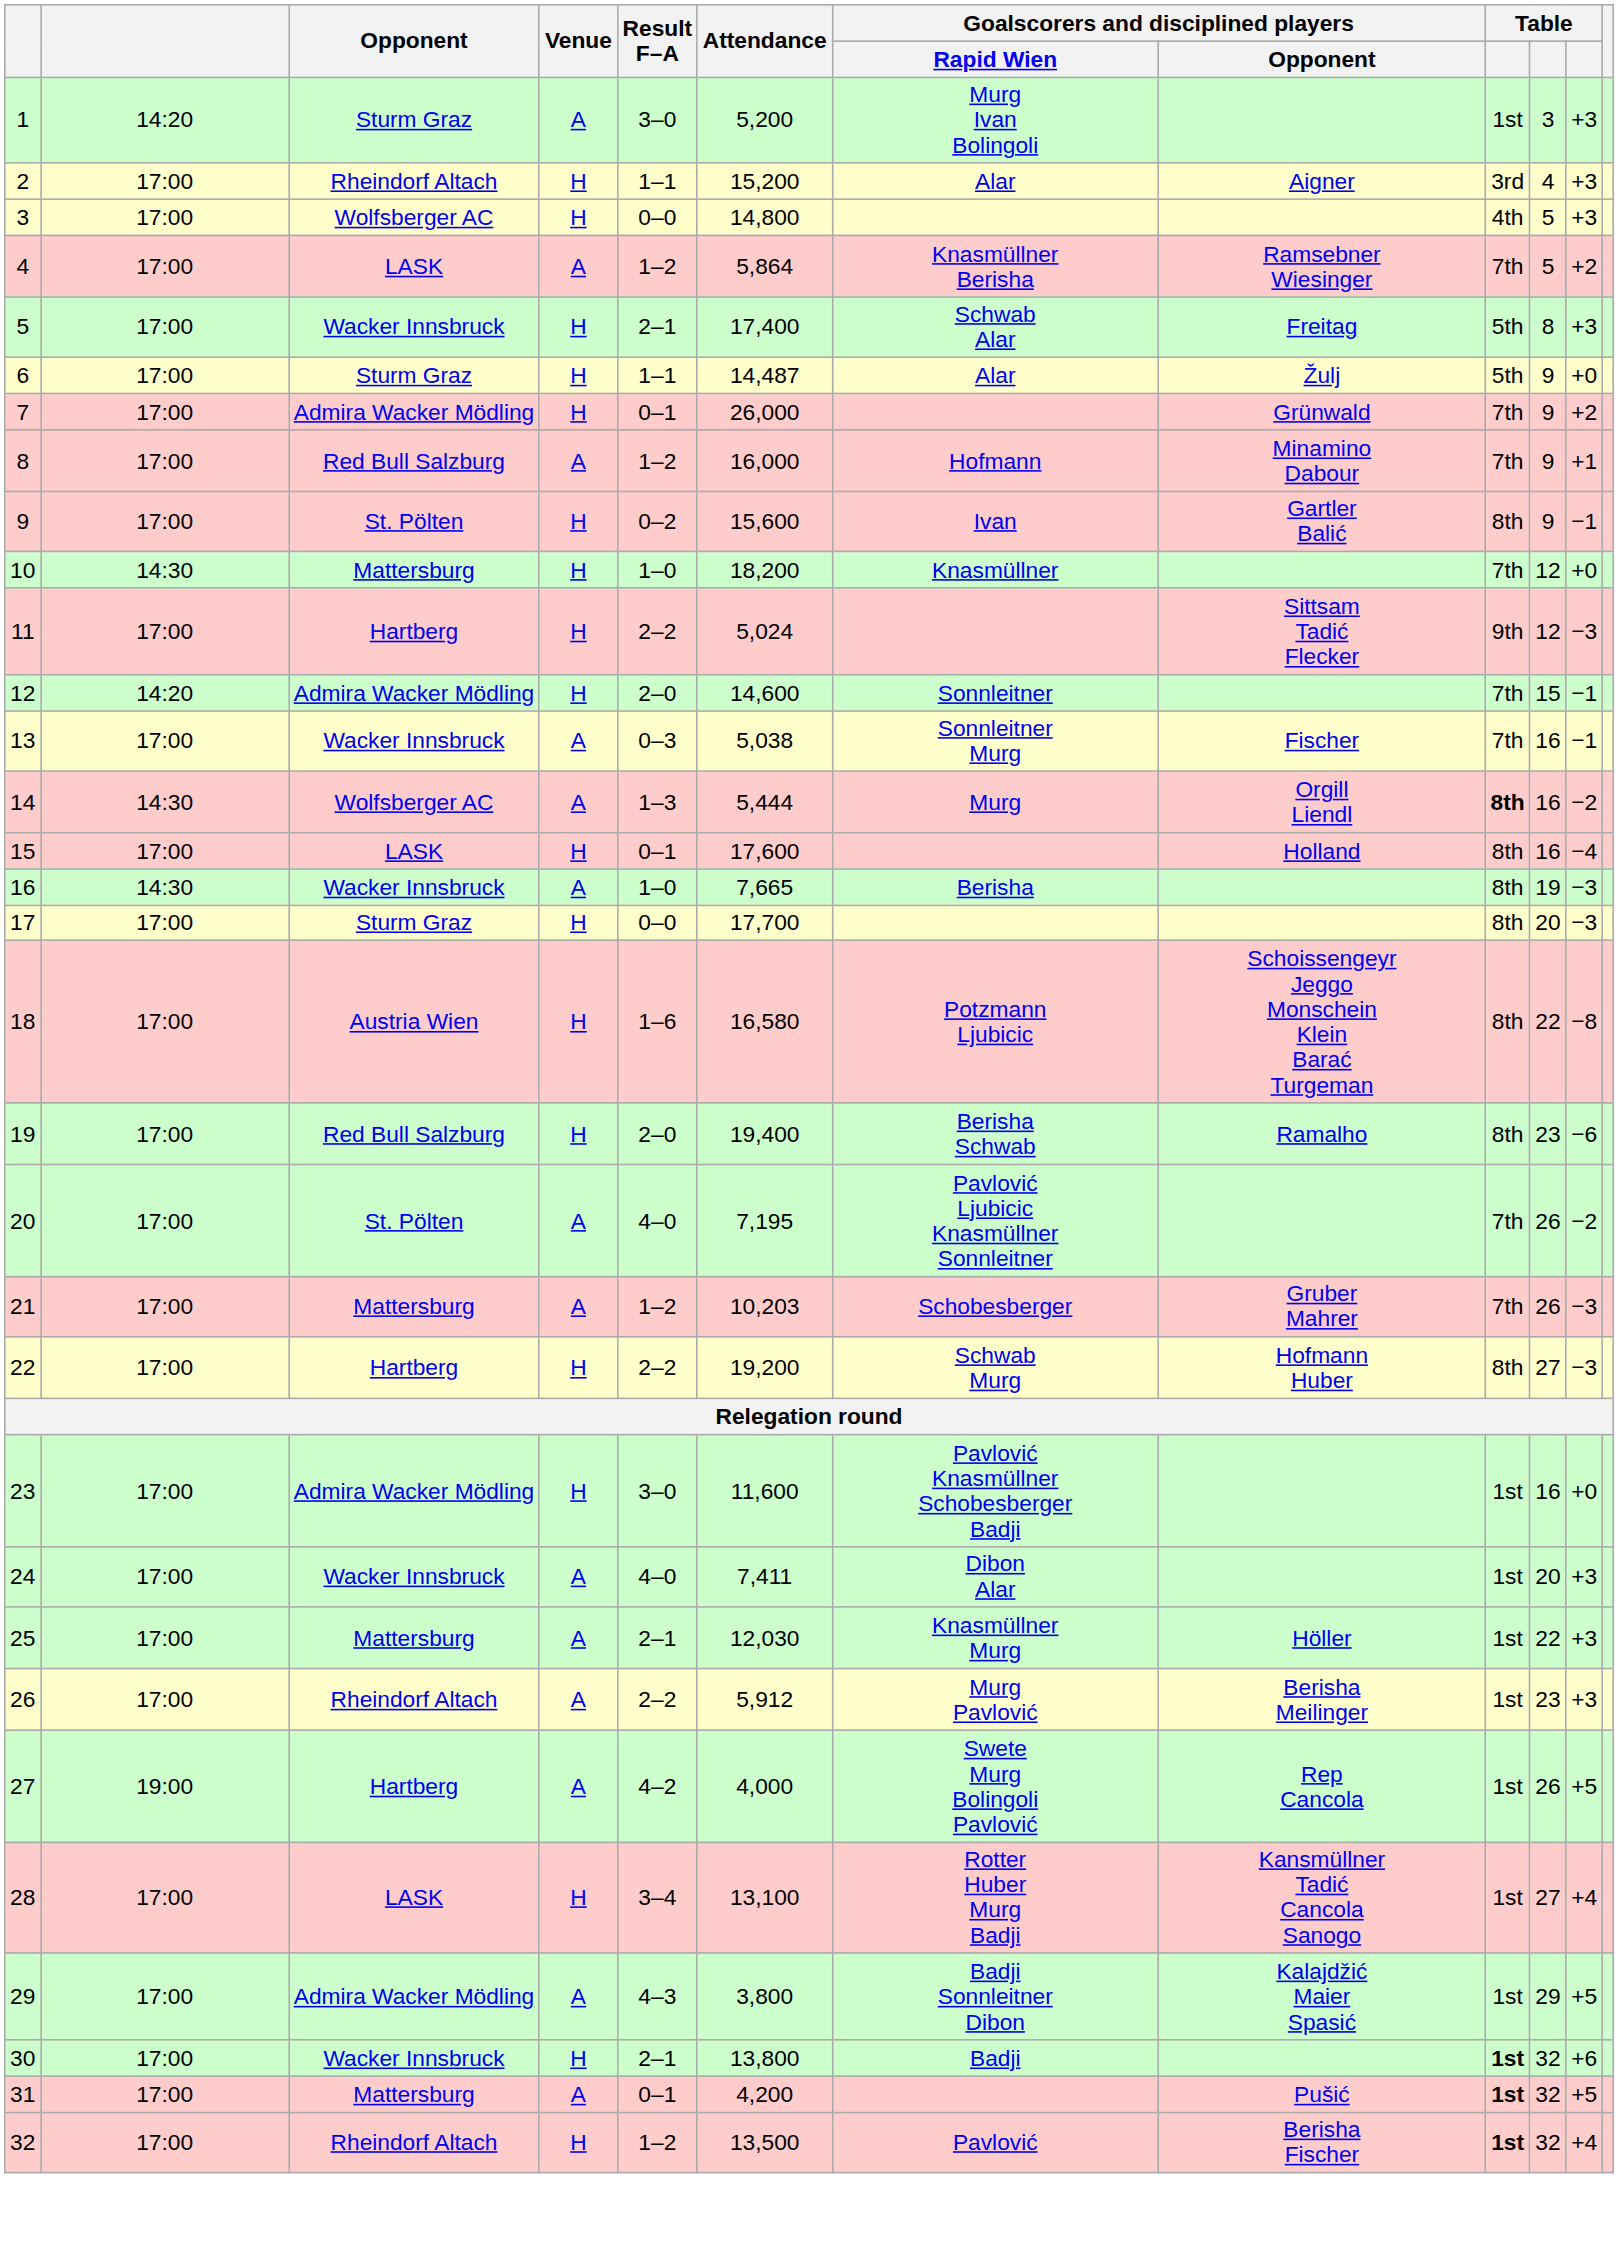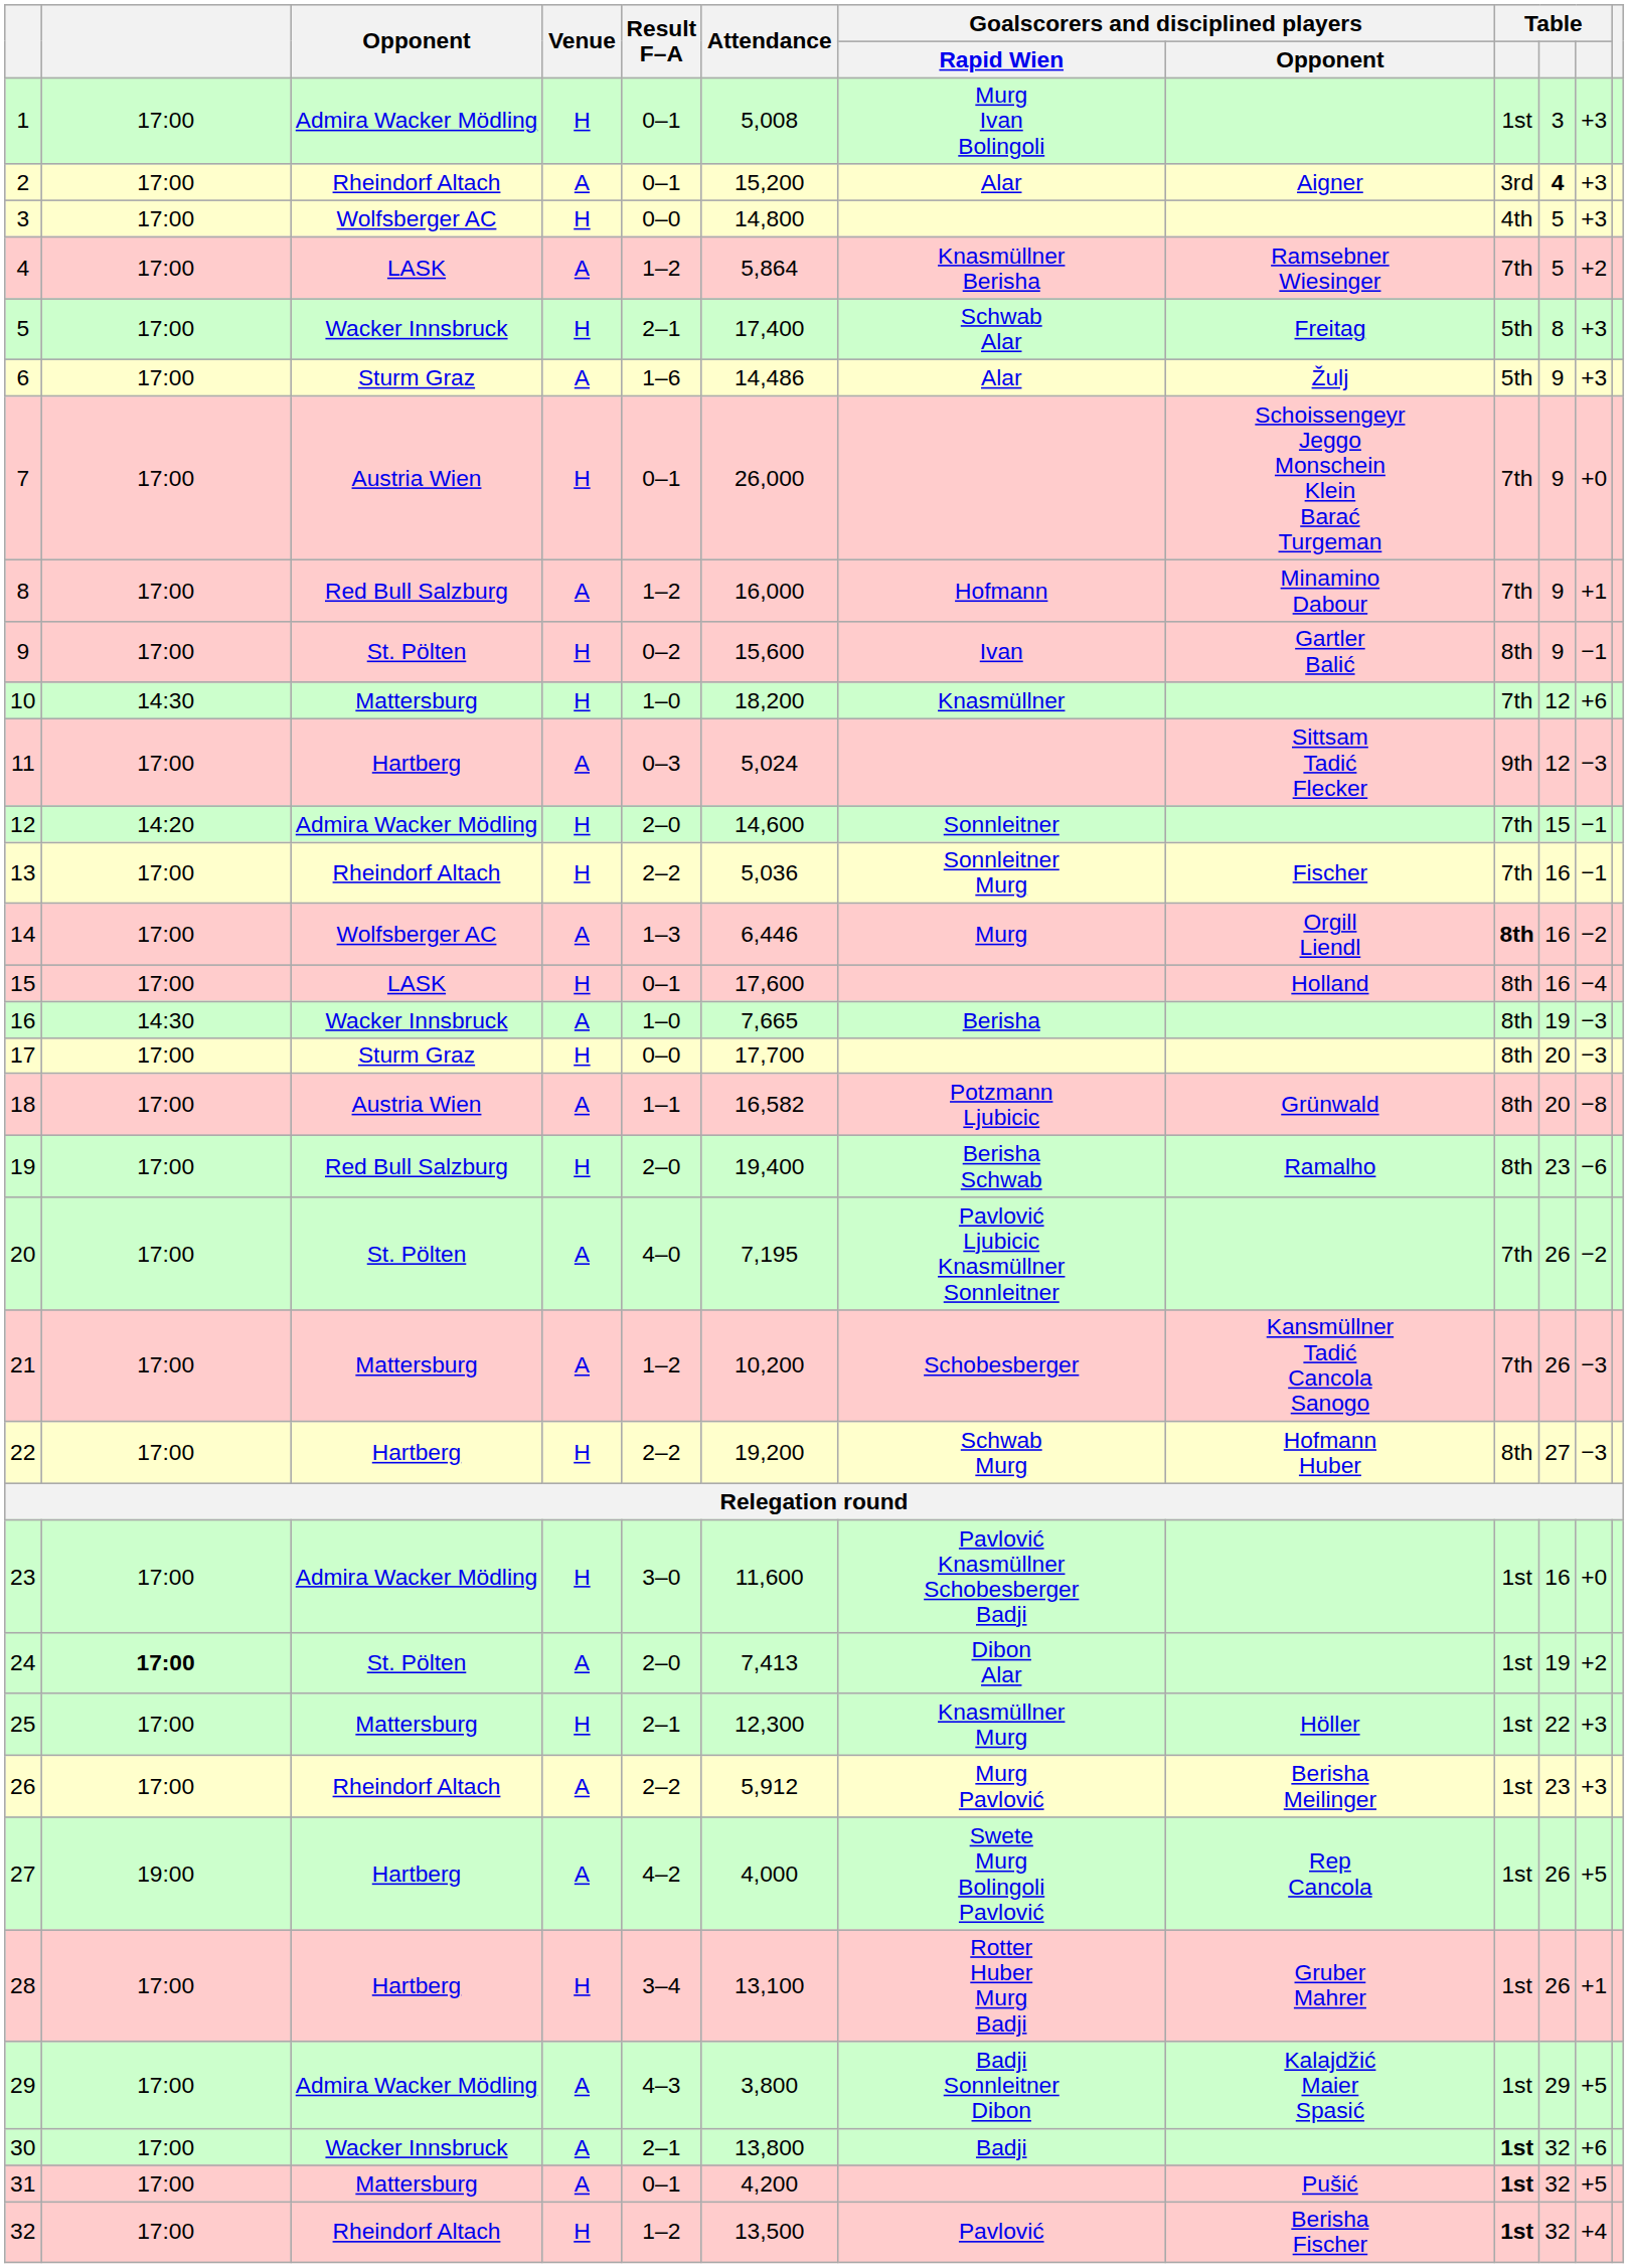1 | column 2: 14:20 -> 17:00
1 | Opponent: Sturm Graz -> Admira Wacker Mödling
1 | Venue: A -> H
1 | Result F–A: 3–0 -> 0–1
1 | Attendance: 5,200 -> 5,008
2 | Venue: H -> A
2 | Result F–A: 1–1 -> 0–1
2 | column 10: normal -> bold
6 | Venue: H -> A
6 | Result F–A: 1–1 -> 1–6
6 | Attendance: 14,487 -> 14,486
6 | column 11: +0 -> +3
7 | Opponent: Admira Wacker Mödling -> Austria Wien
7 | Goalscorers and disciplined players / Opponent: Grünwald -> Schoissengeyr Jeggo Monschein Klein Barać Turgeman
7 | column 11: +2 -> +0
10 | column 11: +0 -> +6
11 | Venue: H -> A
11 | Result F–A: 2–2 -> 0–3
13 | Opponent: Wacker Innsbruck -> Rheindorf Altach
13 | Venue: A -> H
13 | Result F–A: 0–3 -> 2–2
13 | Attendance: 5,038 -> 5,036
14 | column 2: 14:30 -> 17:00
14 | Attendance: 5,444 -> 6,446
18 | Venue: H -> A
18 | Result F–A: 1–6 -> 1–1
18 | Attendance: 16,580 -> 16,582
18 | Goalscorers and disciplined players / Opponent: Schoissengeyr Jeggo Monschein Klein Barać Turgeman -> Grünwald
18 | column 10: 22 -> 20
21 | Attendance: 10,203 -> 10,200
21 | Goalscorers and disciplined players / Opponent: Gruber Mahrer -> Kansmüllner Tadić Cancola Sanogo
24 | column 2: normal -> bold
24 | Opponent: Wacker Innsbruck -> St. Pölten
24 | Result F–A: 4–0 -> 2–0
24 | Attendance: 7,411 -> 7,413
24 | column 10: 20 -> 19
24 | column 11: +3 -> +2
25 | Venue: A -> H
25 | Attendance: 12,030 -> 12,300
28 | Opponent: LASK -> Hartberg
28 | Goalscorers and disciplined players / Opponent: Kansmüllner Tadić Cancola Sanogo -> Gruber Mahrer
28 | column 10: 27 -> 26
28 | column 11: +4 -> +1
30 | Venue: H -> A
